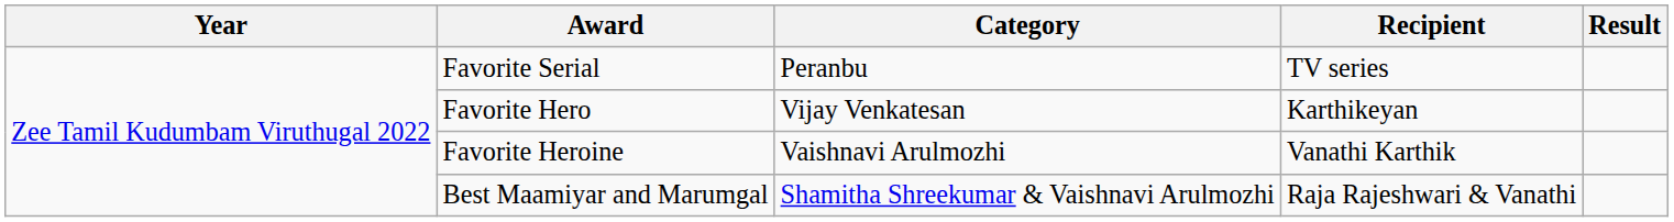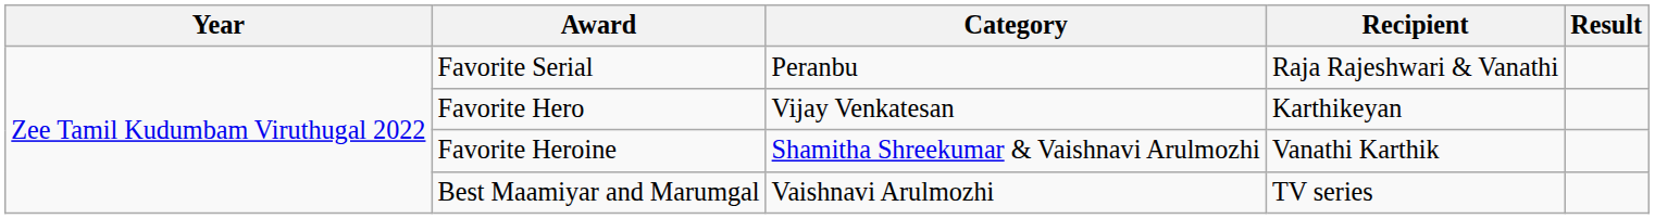Favorite Serial | Recipient: TV series -> Raja Rajeshwari & Vanathi
Favorite Heroine | Category: Vaishnavi Arulmozhi -> Shamitha Shreekumar & Vaishnavi Arulmozhi
Best Maamiyar and Marumgal | Category: Shamitha Shreekumar & Vaishnavi Arulmozhi -> Vaishnavi Arulmozhi
Best Maamiyar and Marumgal | Recipient: Raja Rajeshwari & Vanathi -> TV series
